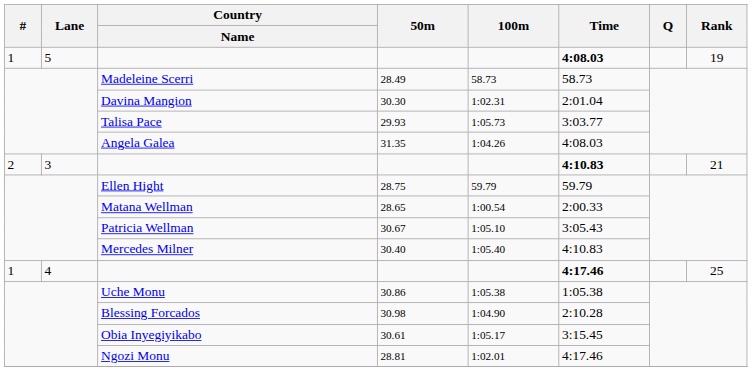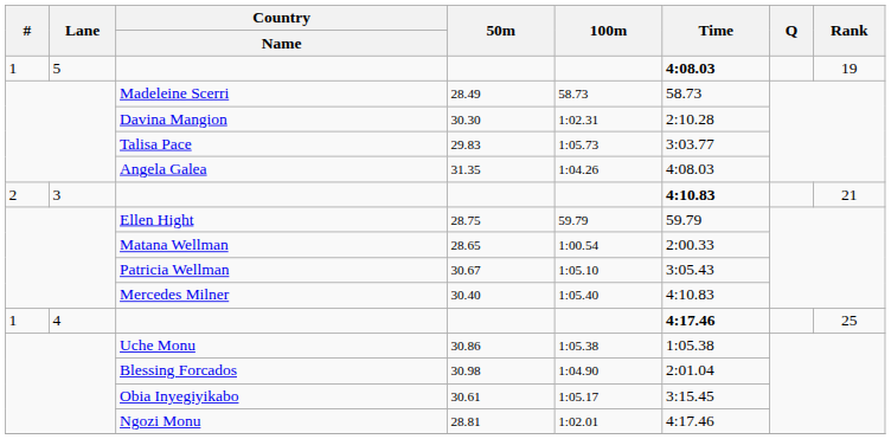Davina Mangion | Time: 2:01.04 -> 2:10.28
Talisa Pace | 50m: 29.93 -> 29.83
Blessing Forcados | Time: 2:10.28 -> 2:01.04
